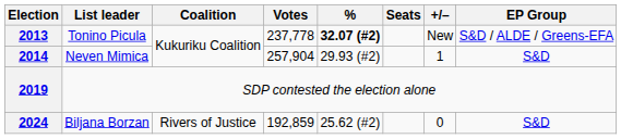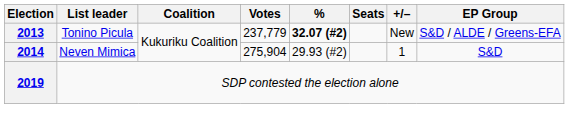2013 | Votes: 237,778 -> 237,779
2014 | Votes: 257,904 -> 275,904
- row: 2024 | Biljana Borzan | Rivers of Justice | 192,859 | 25.62 (#2) | 0 | S&D
